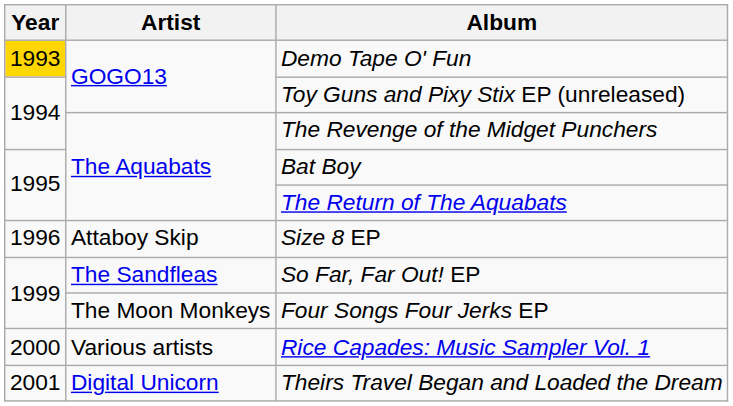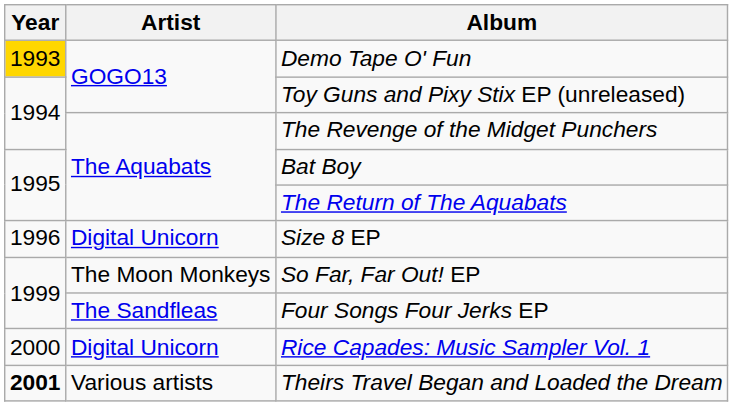Size 8 EP | Artist: Attaboy Skip -> Digital Unicorn
So Far, Far Out! EP | Artist: The Sandfleas -> The Moon Monkeys
Four Songs Four Jerks EP | Artist: The Moon Monkeys -> The Sandfleas
Rice Capades: Music Sampler Vol. 1 | Artist: Various artists -> Digital Unicorn
Theirs Travel Began and Loaded the Dream | Year: normal -> bold
Theirs Travel Began and Loaded the Dream | Artist: Digital Unicorn -> Various artists
